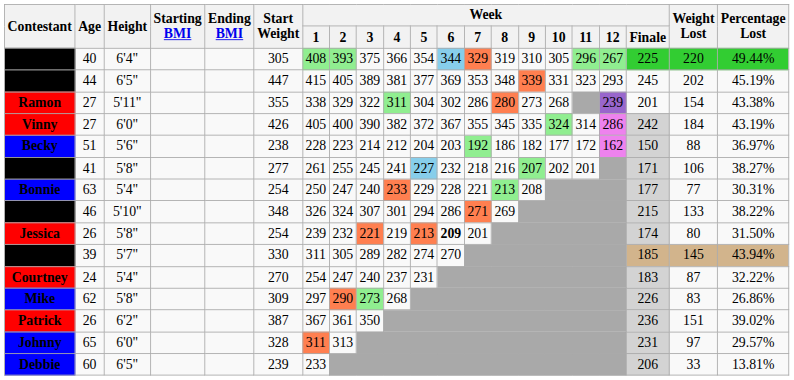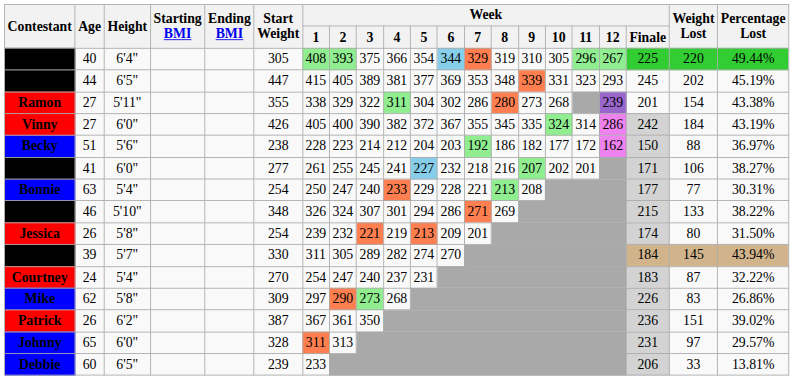Sunny | Height: 5'8" -> 6'0"
Jessica | Week / 6: bold -> normal
Jennifer | Week / Finale: 185 -> 184
